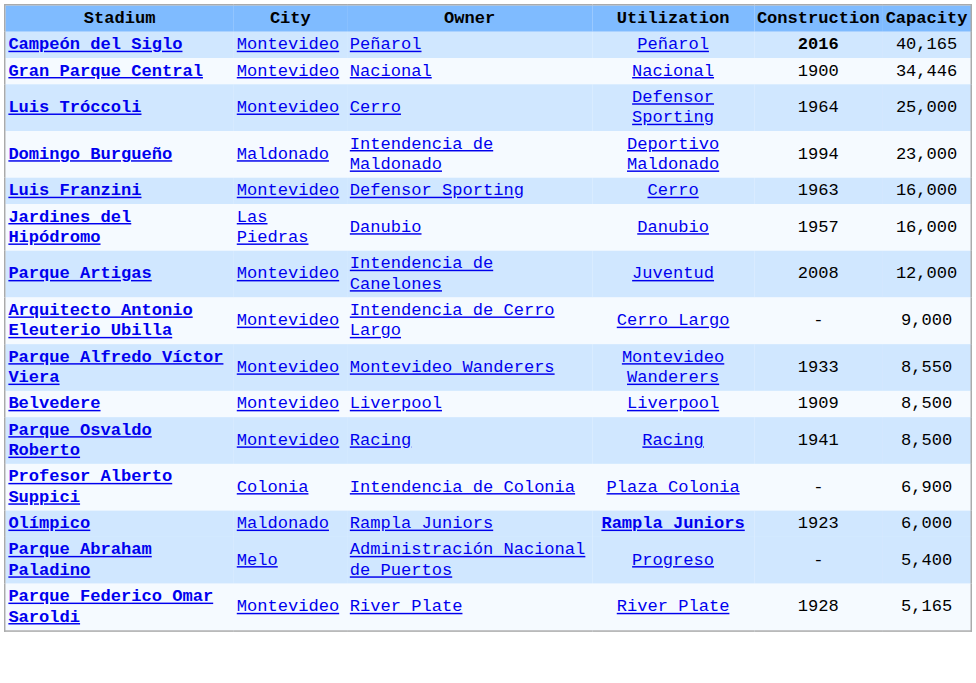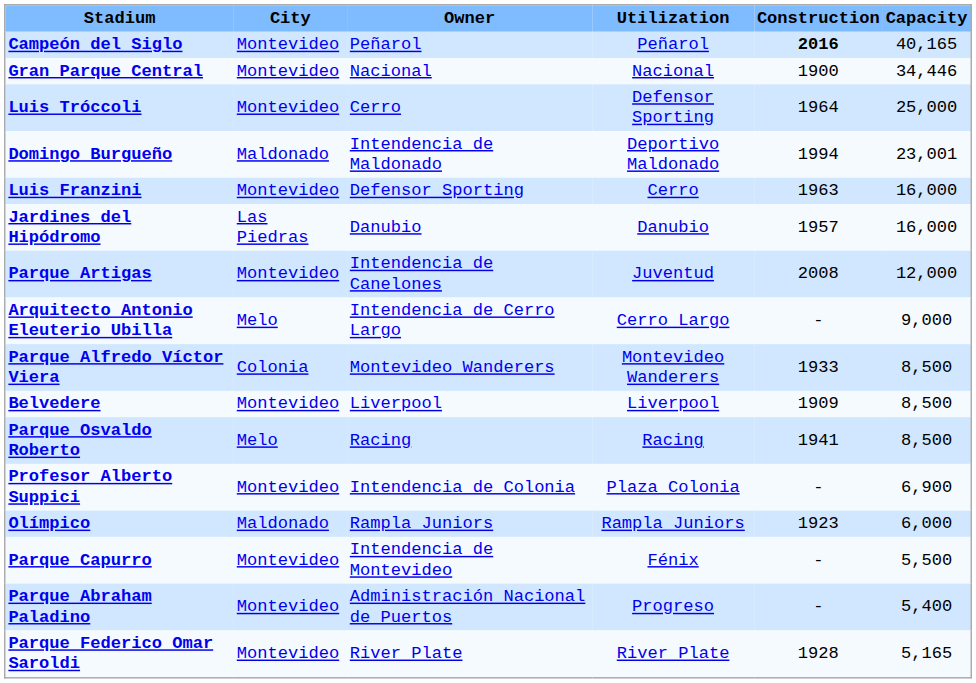Domingo Burgueño | Capacity: 23,000 -> 23,001
Arquitecto Antonio Eleuterio Ubilla | City: Montevideo -> Melo
Parque Alfredo Víctor Viera | City: Montevideo -> Colonia
Parque Alfredo Víctor Viera | Capacity: 8,550 -> 8,500
Parque Osvaldo Roberto | City: Montevideo -> Melo
Profesor Alberto Suppici | City: Colonia -> Montevideo
Olímpico | Utilization: bold -> normal
+ row: Parque Capurro | Montevideo | Intendencia de Montevideo | Fénix | - | 5,500
Parque Abraham Paladino | City: Melo -> Montevideo
